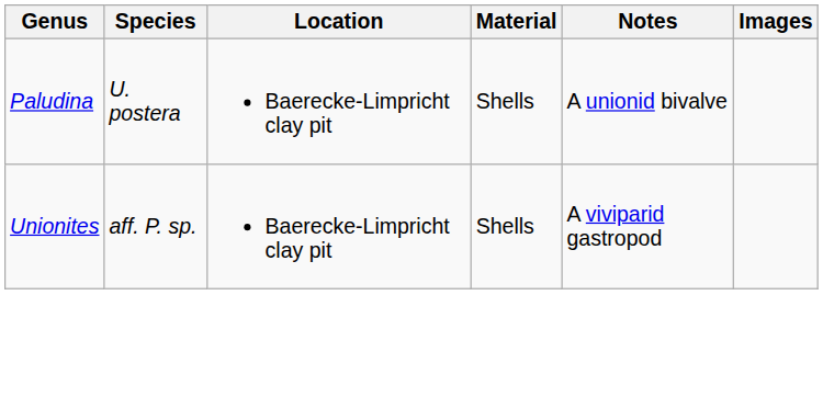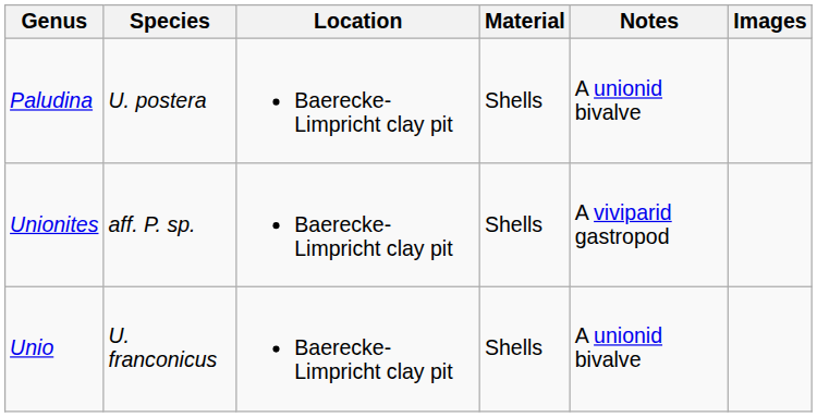+ row: Unio | U. franconicus | Baerecke-Limpricht clay pit | Shells | A unionid bivalve
